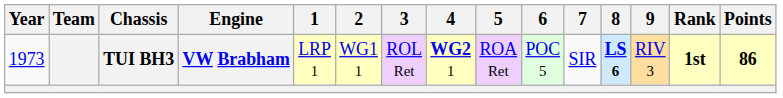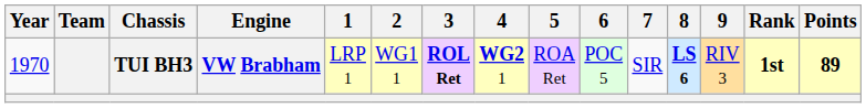TUI BH3 | Year: 1973 -> 1970
TUI BH3 | 3: normal -> bold
TUI BH3 | Points: 86 -> 89
